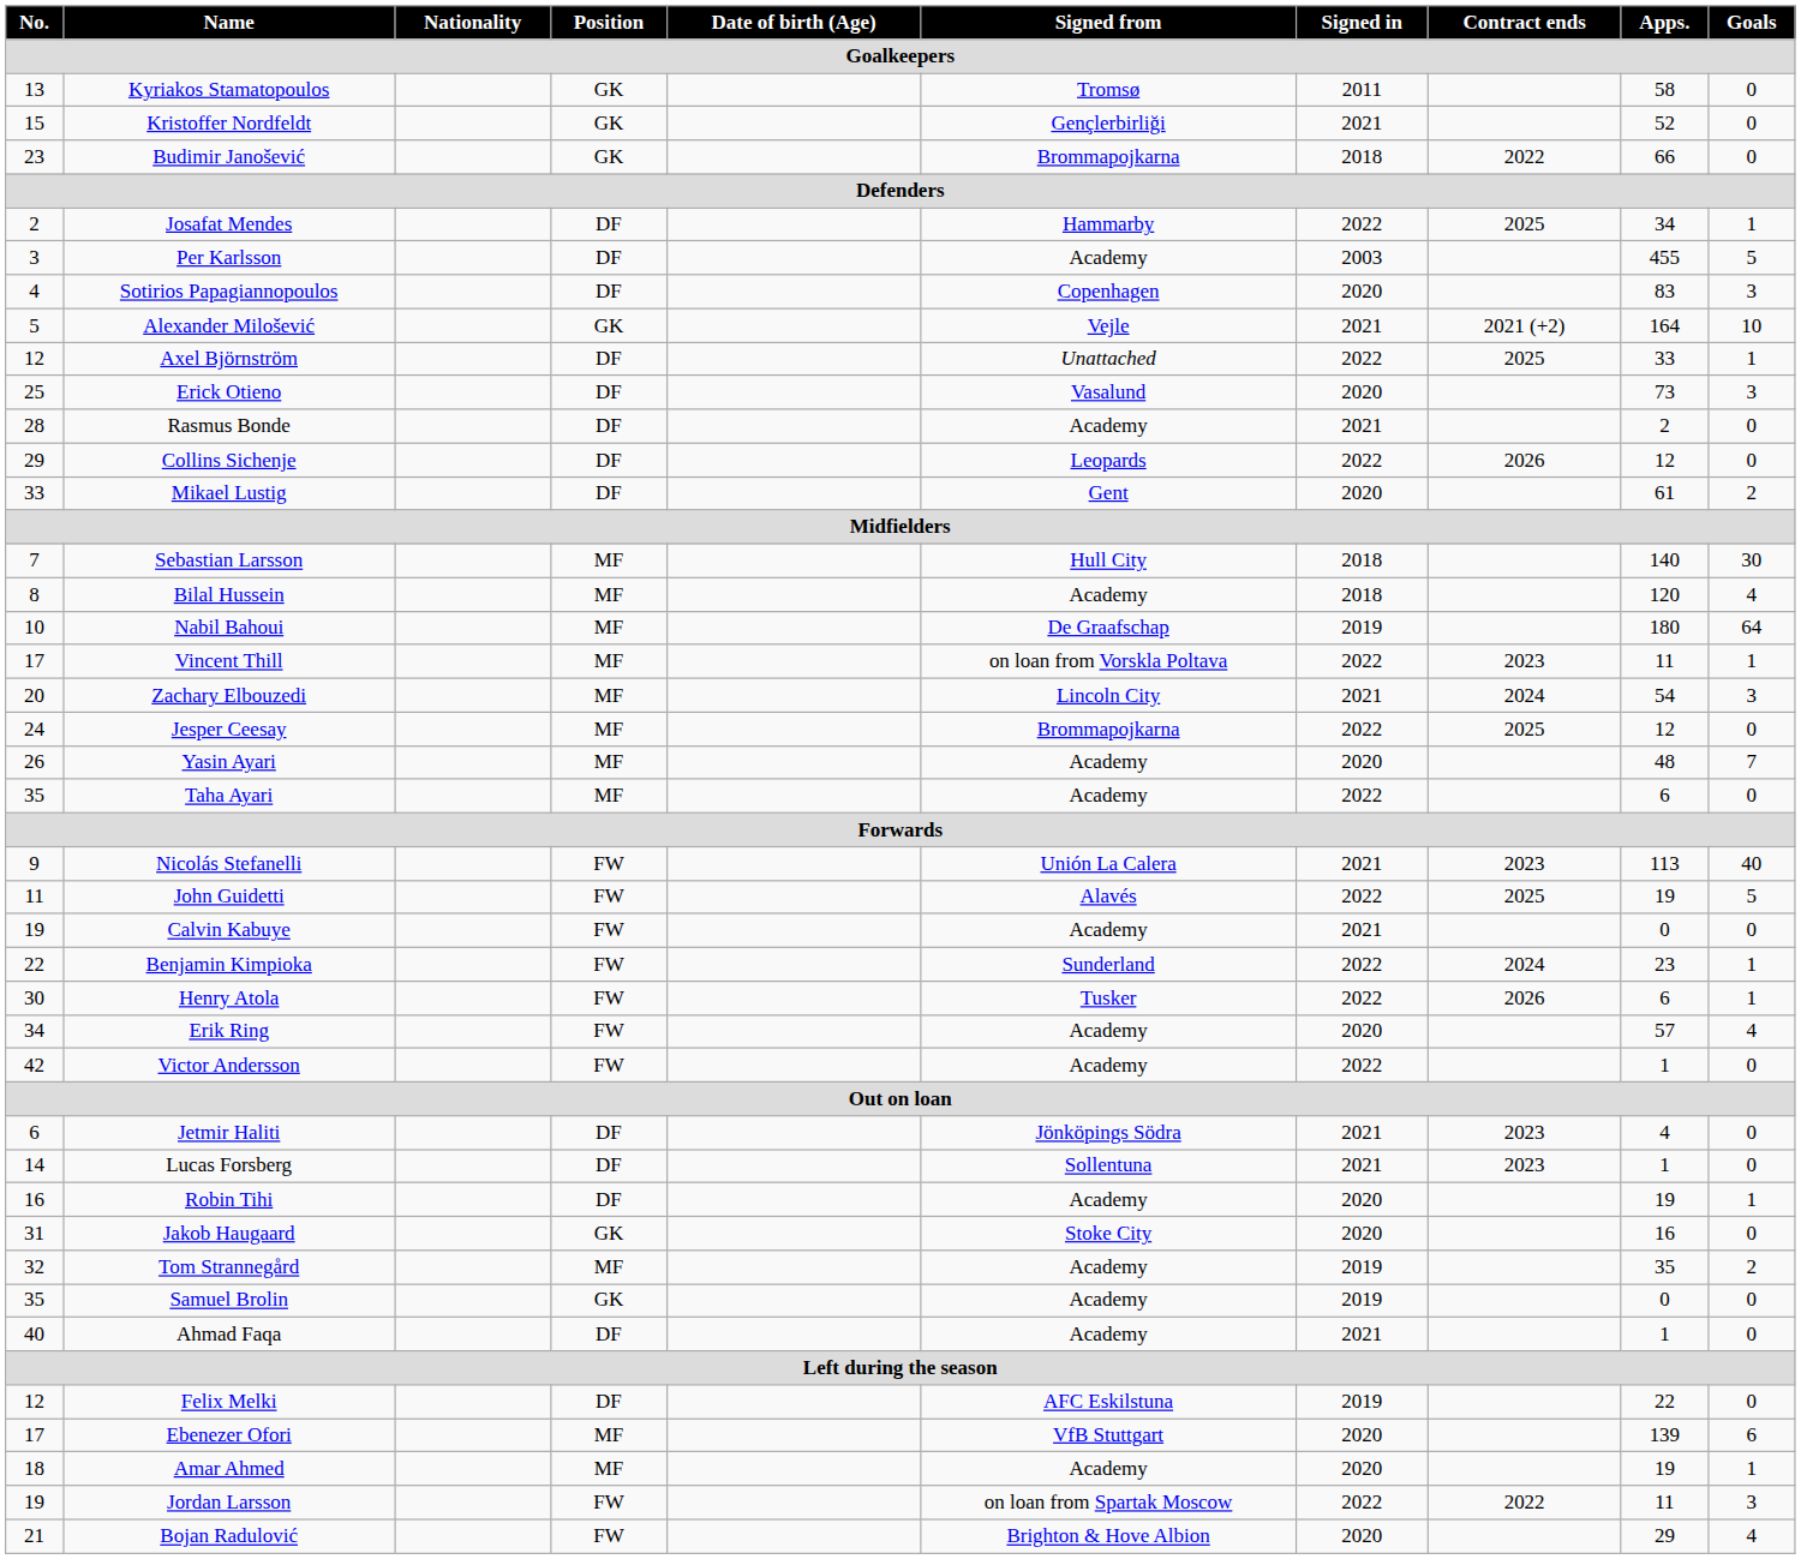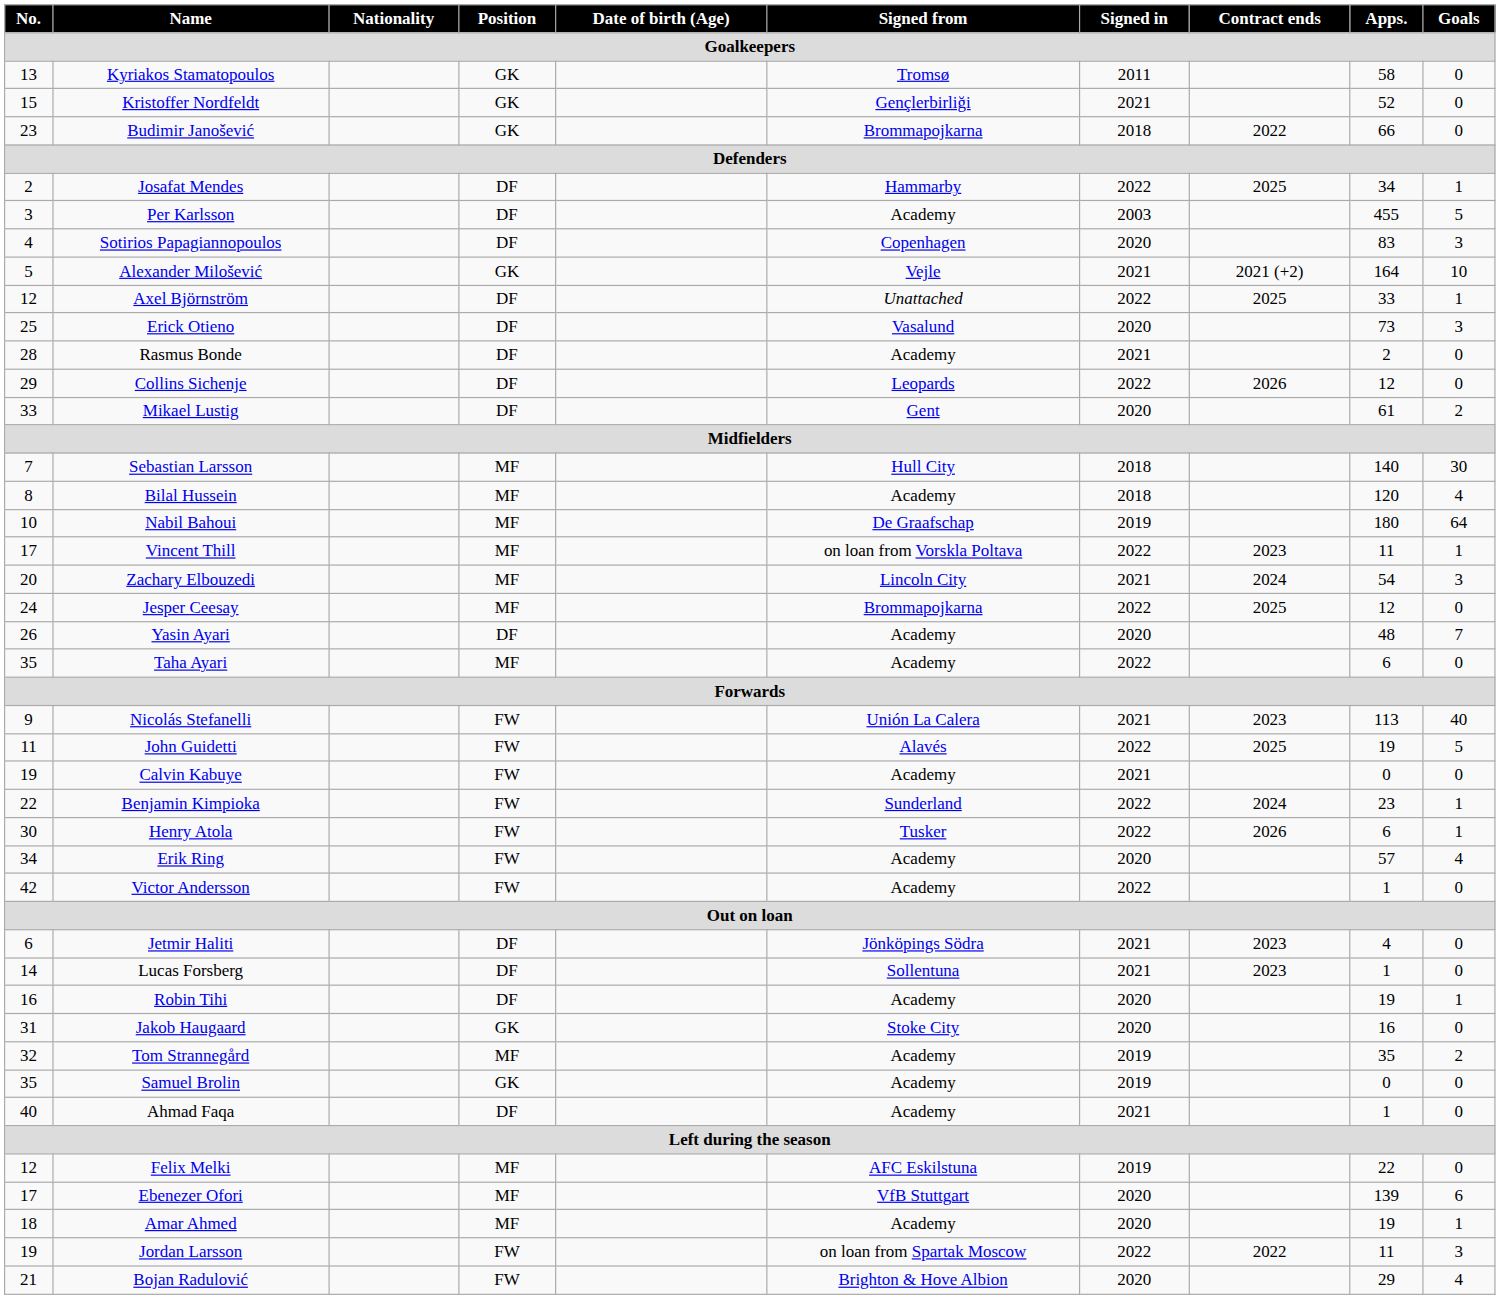Yasin Ayari | Position: MF -> DF
Felix Melki | Position: DF -> MF
